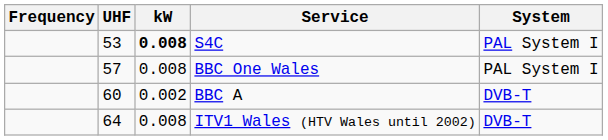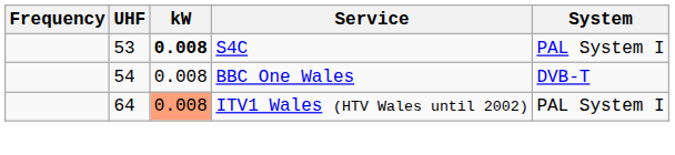BBC One Wales | UHF: 57 -> 54
BBC One Wales | System: PAL System I -> DVB-T
- row: 60 | 0.002 | BBC A | DVB-T
ITV1 Wales (HTV Wales until 2002) | kW: no background -> lightsalmon background
ITV1 Wales (HTV Wales until 2002) | System: DVB-T -> PAL System I
